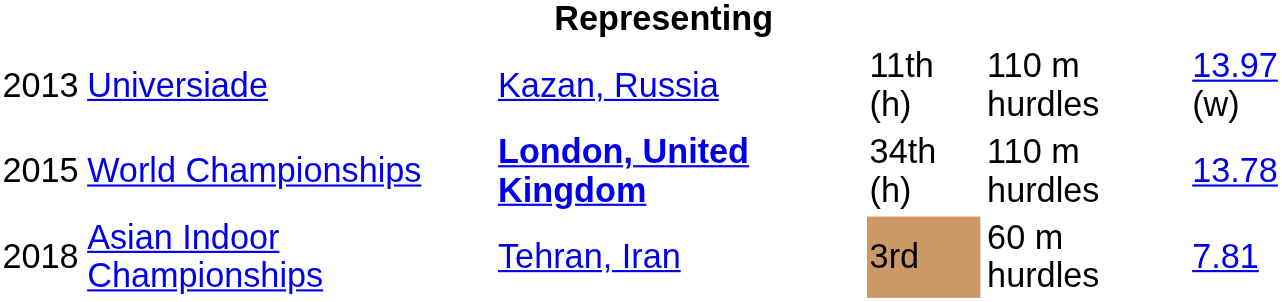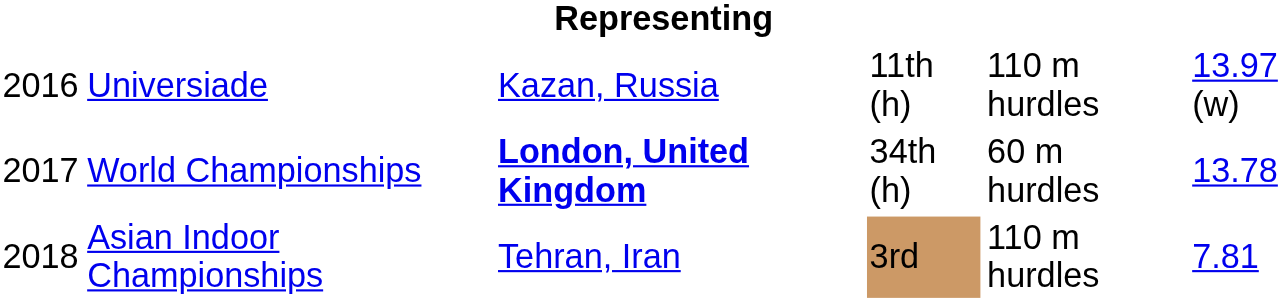Universiade | column 1: 2013 -> 2016
World Championships | column 1: 2015 -> 2017
World Championships | column 5: 110 m hurdles -> 60 m hurdles
Asian Indoor Championships | column 5: 60 m hurdles -> 110 m hurdles
